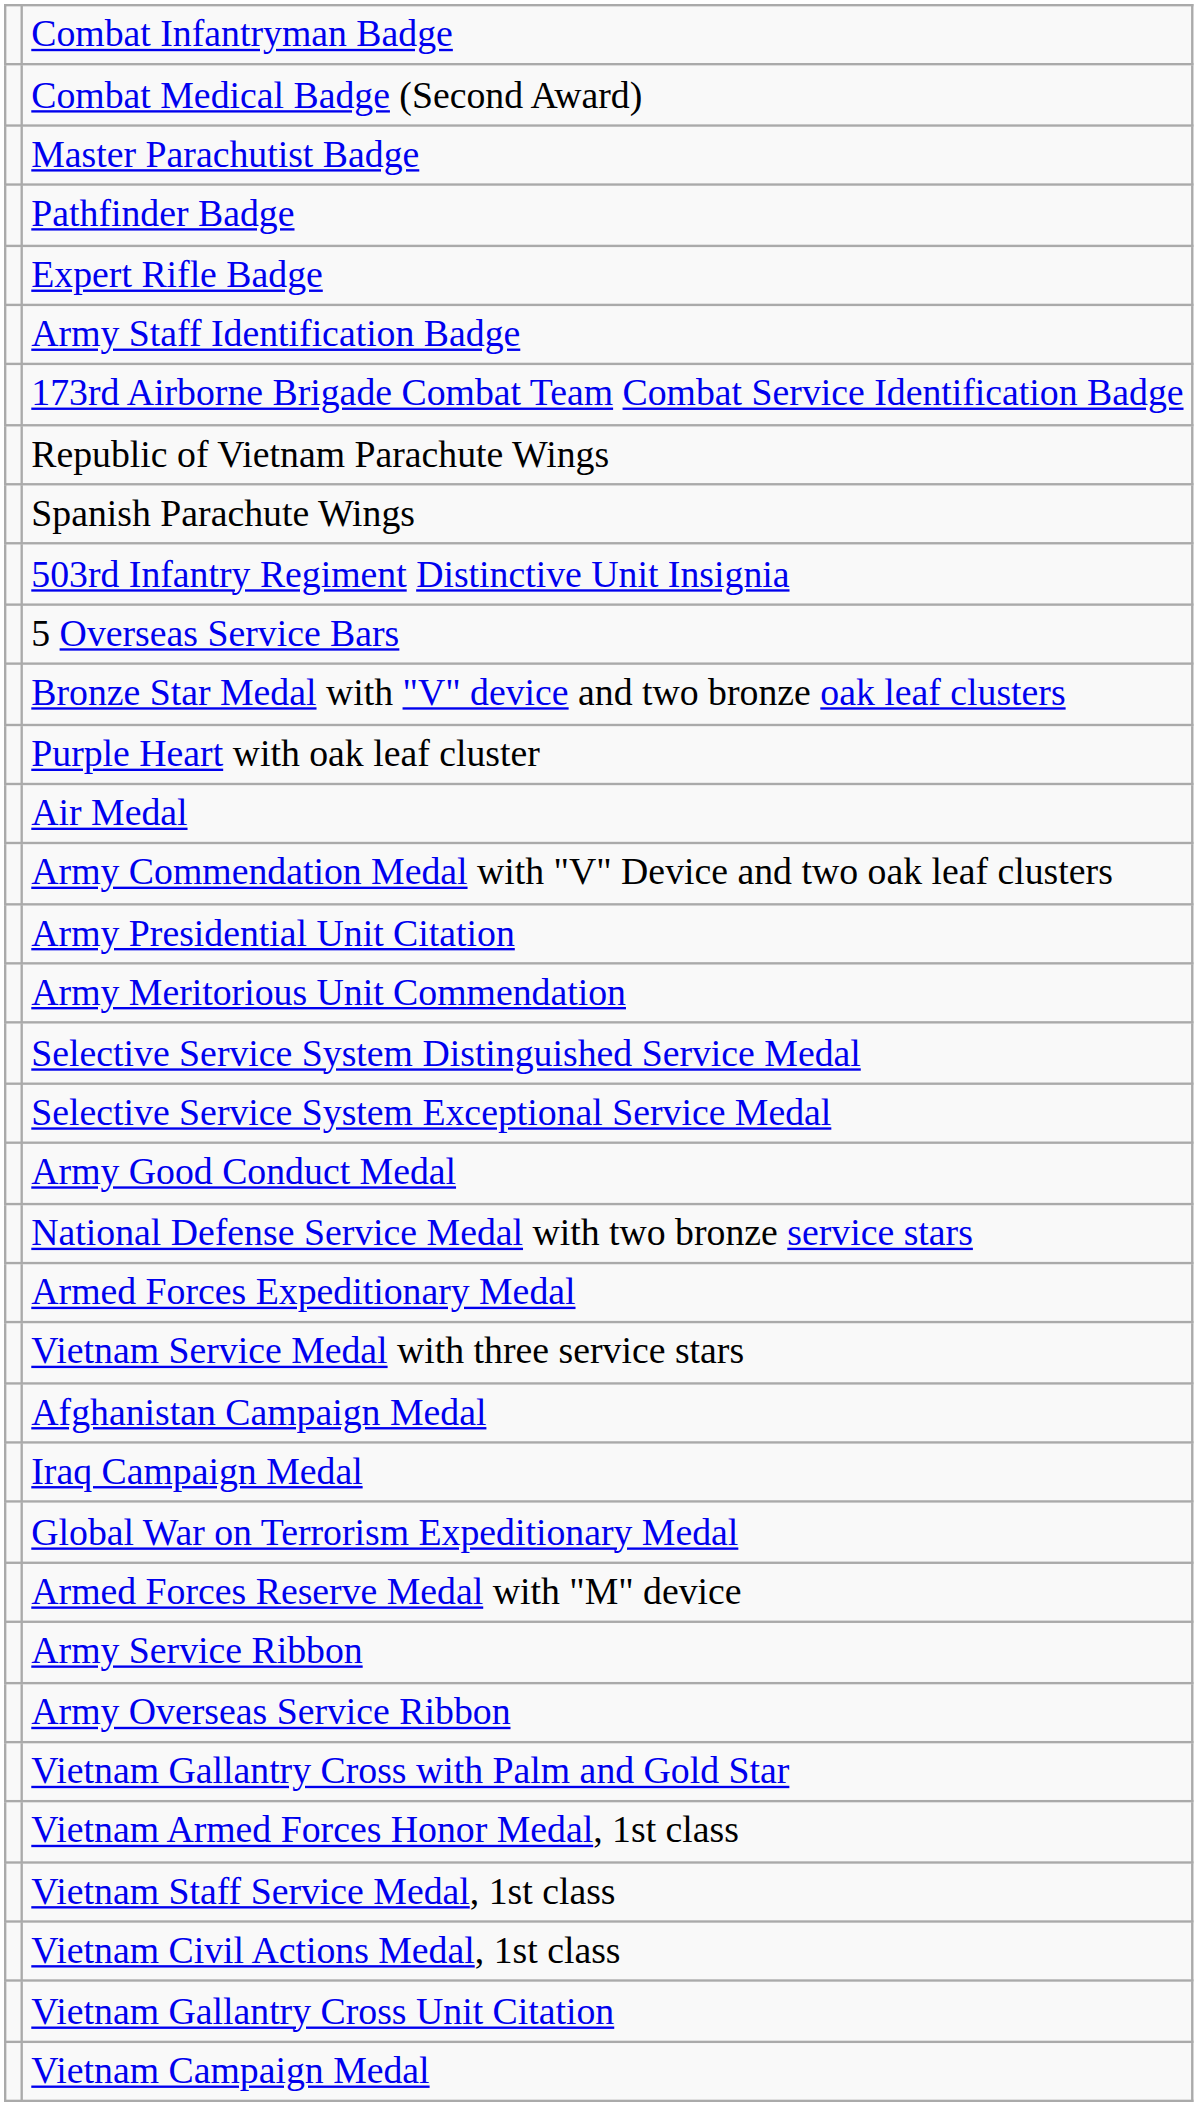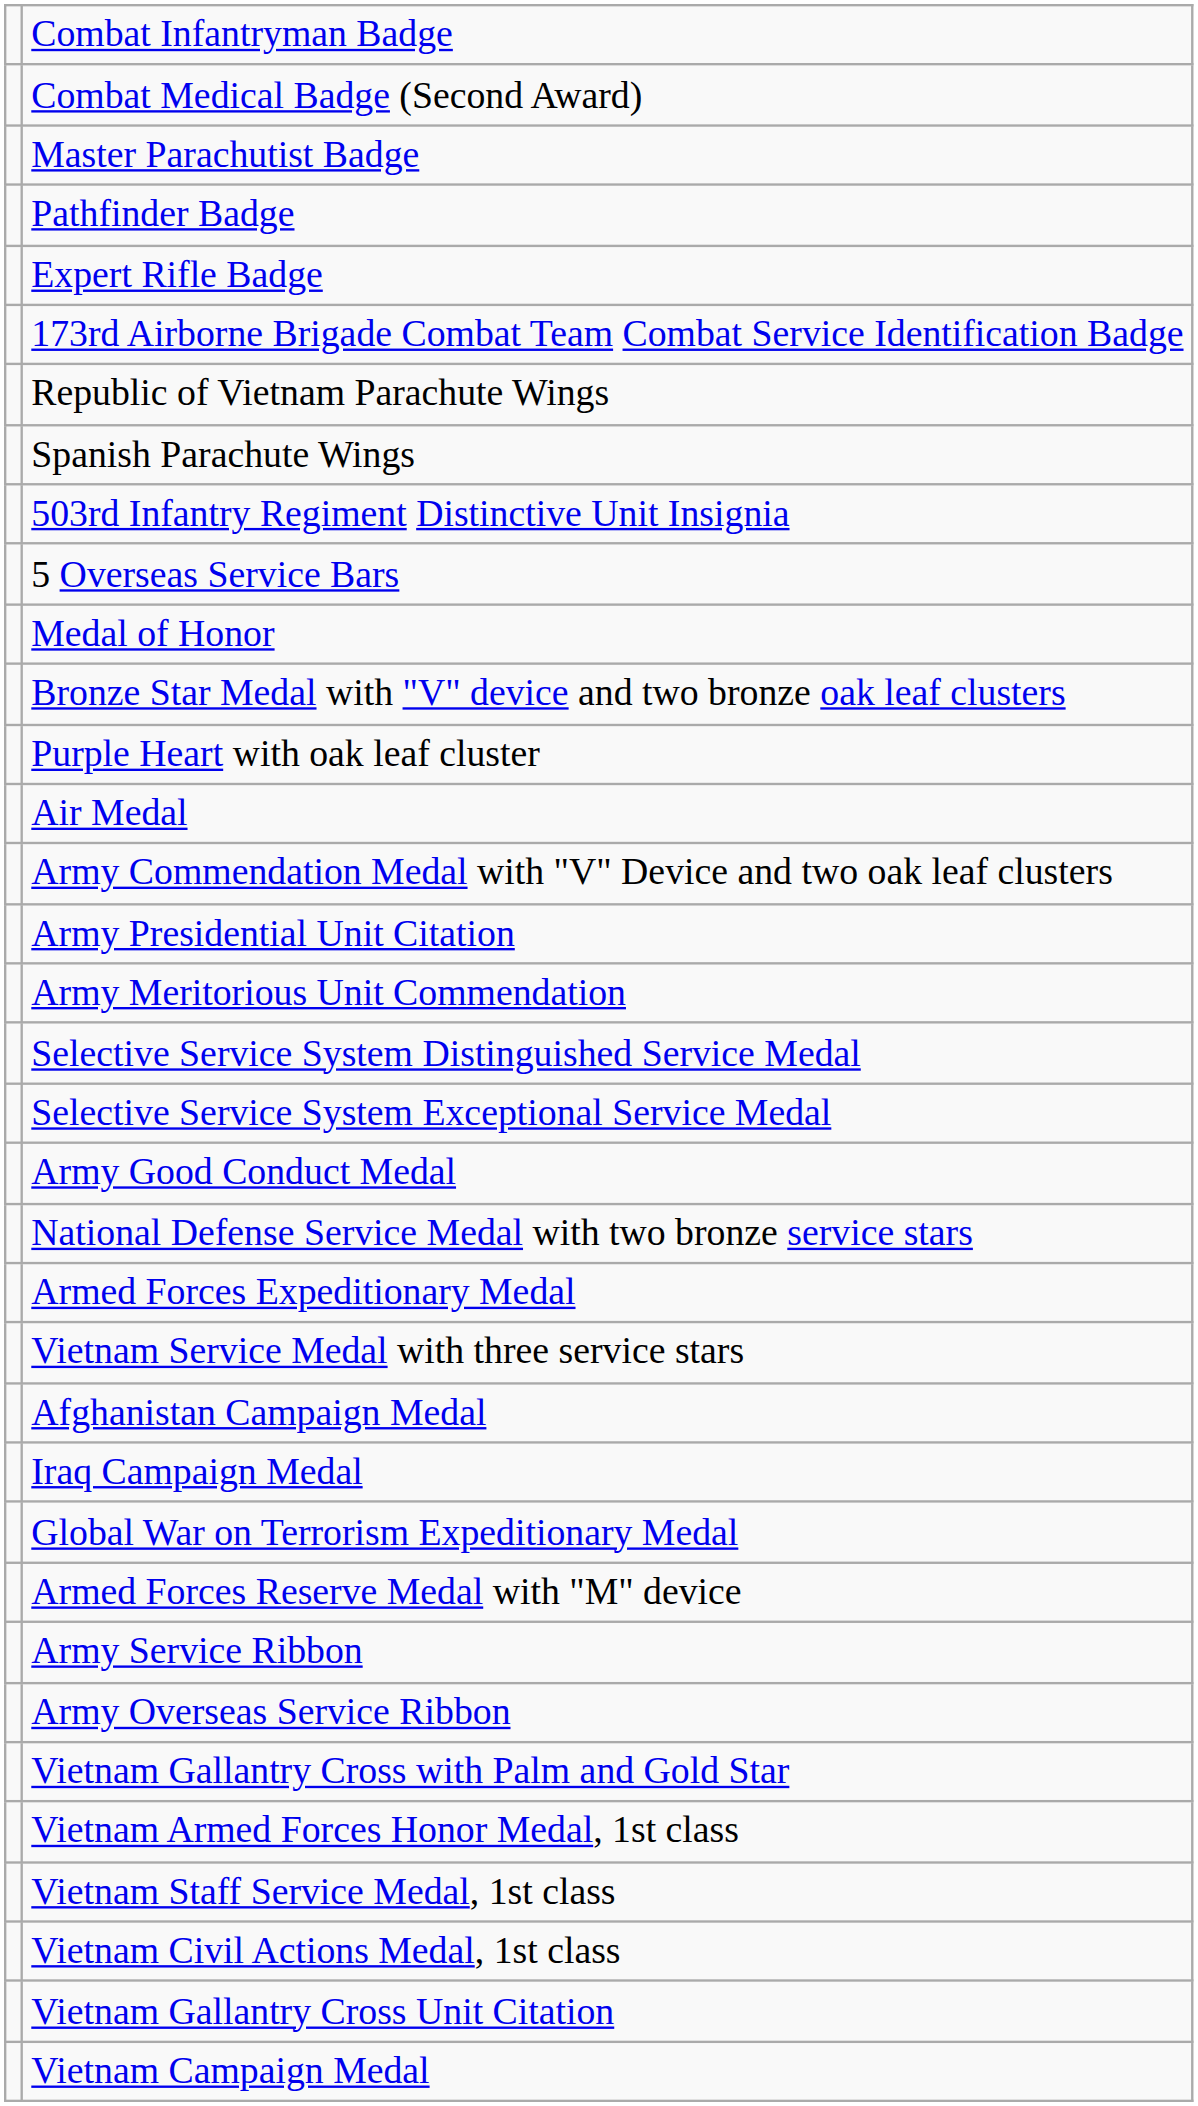- row: Army Staff Identification Badge
+ row: Medal of Honor
